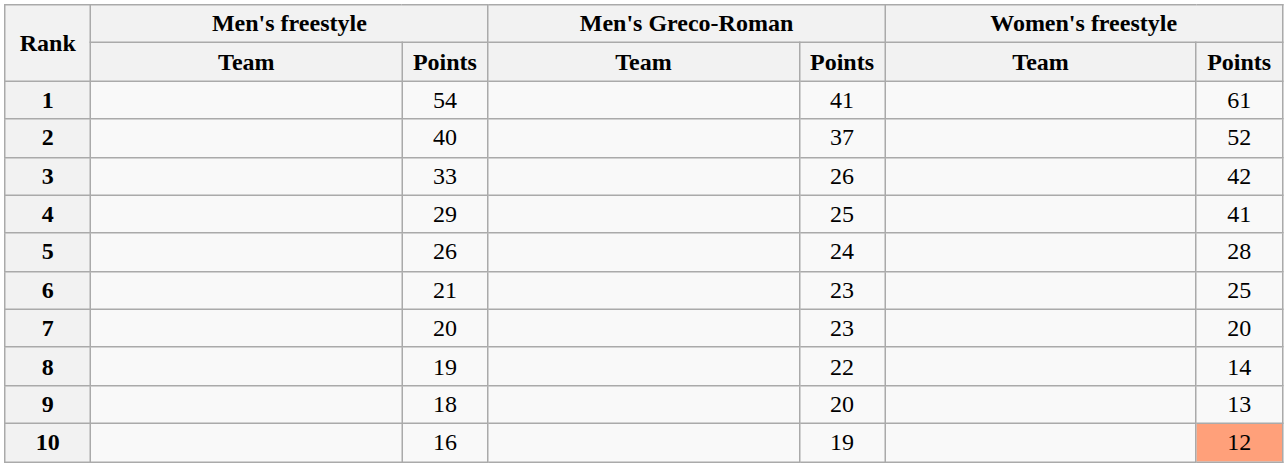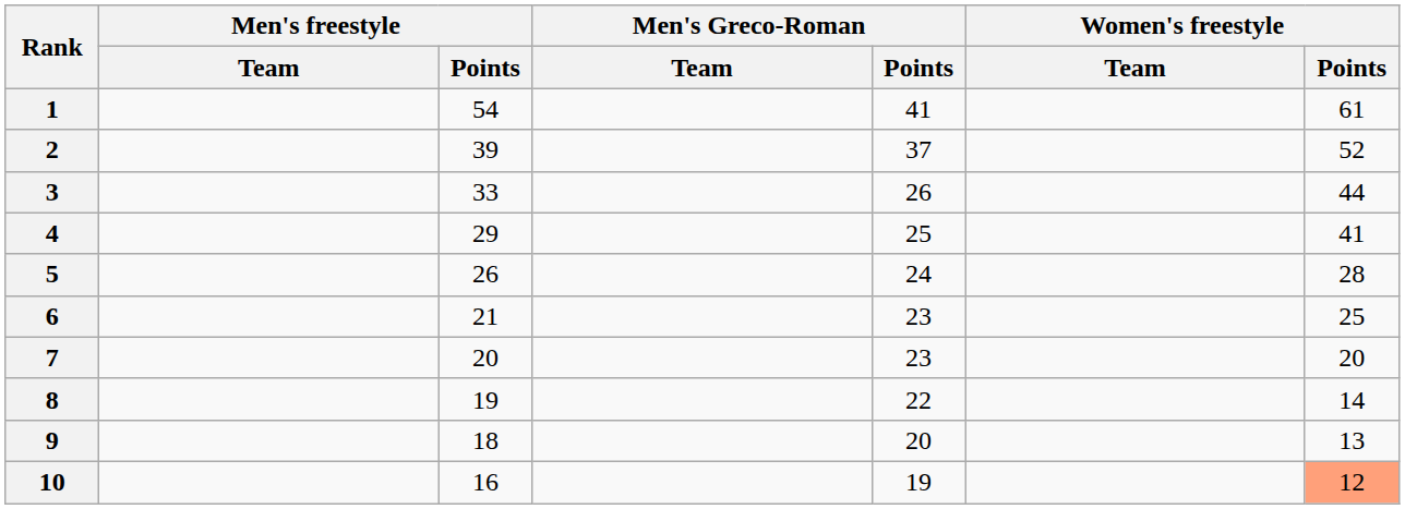2 | Men's freestyle / Points: 40 -> 39
3 | Women's freestyle / Points: 42 -> 44
